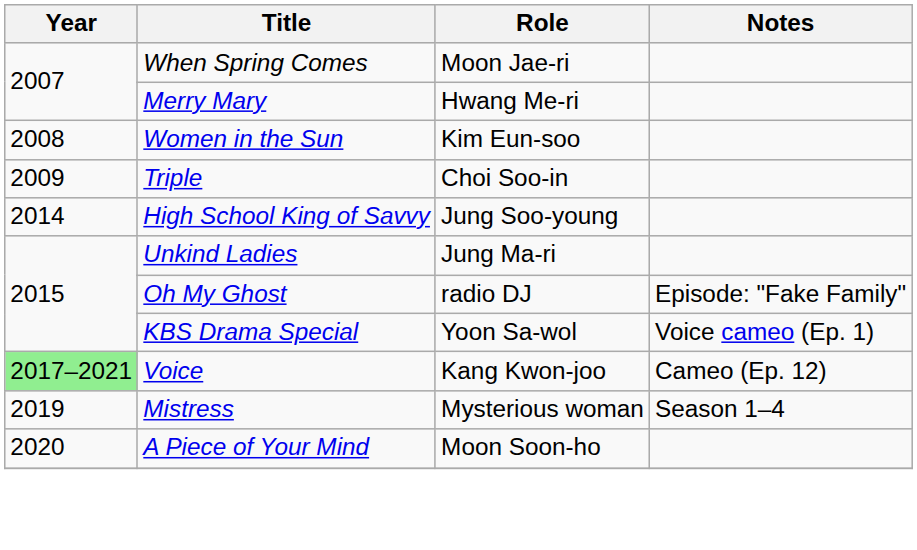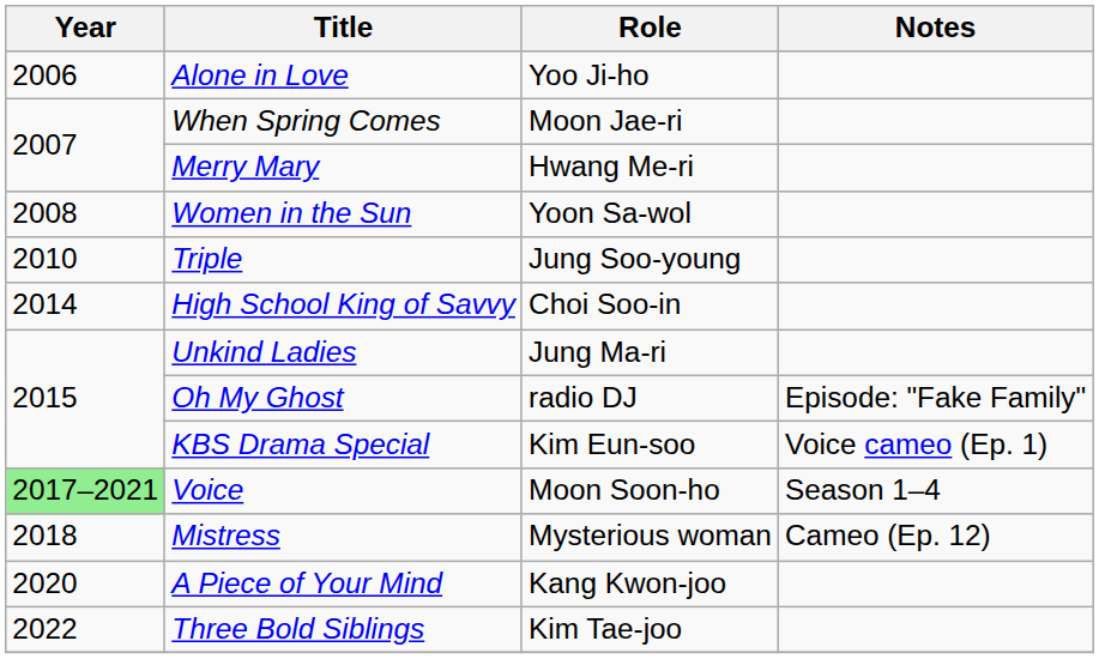+ row: 2006 | Alone in Love | Yoo Ji-ho
Women in the Sun | Role: Kim Eun-soo -> Yoon Sa-wol
Triple | Year: 2009 -> 2010
Triple | Role: Choi Soo-in -> Jung Soo-young
High School King of Savvy | Role: Jung Soo-young -> Choi Soo-in
KBS Drama Special | Role: Yoon Sa-wol -> Kim Eun-soo
Voice | Role: Kang Kwon-joo -> Moon Soon-ho
Voice | Notes: Cameo (Ep. 12) -> Season 1–4
Mistress | Year: 2019 -> 2018
Mistress | Notes: Season 1–4 -> Cameo (Ep. 12)
A Piece of Your Mind | Role: Moon Soon-ho -> Kang Kwon-joo
+ row: 2022 | Three Bold Siblings | Kim Tae-joo
